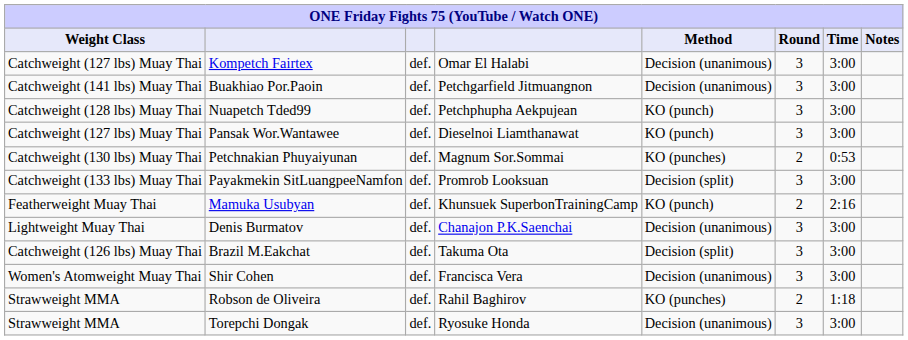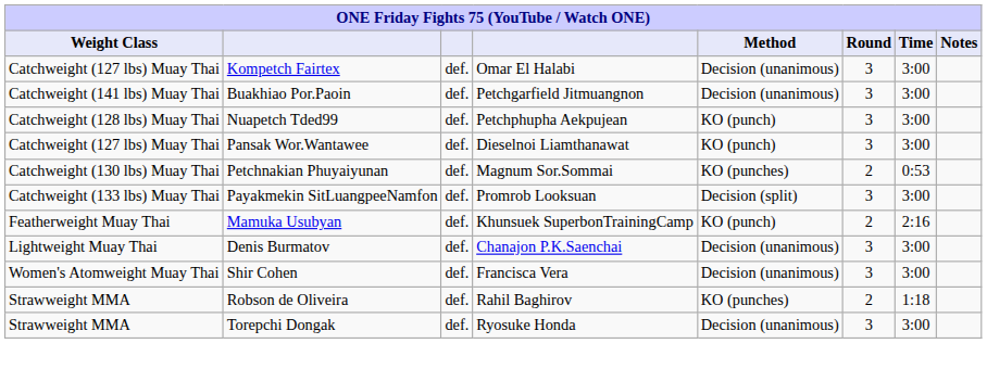- row: Catchweight (126 lbs) Muay Thai | Brazil M.Eakchat | def. | Takuma Ota | Decision (split) | 3 | 3:00
